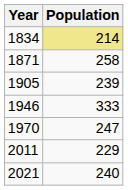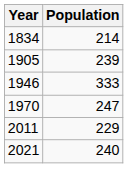1834 | Population: khaki background -> no background
- row: 1871 | 258
